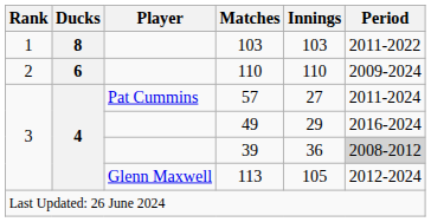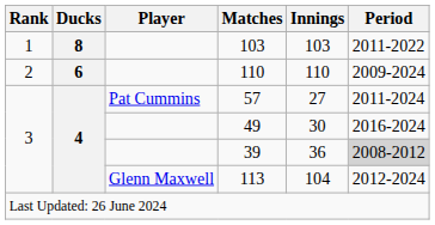49 | Innings: 29 -> 30
113 | Innings: 105 -> 104
